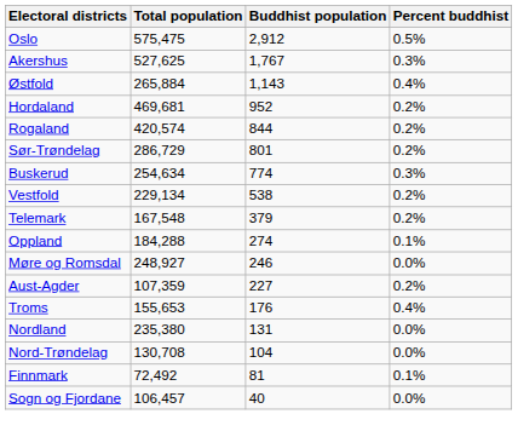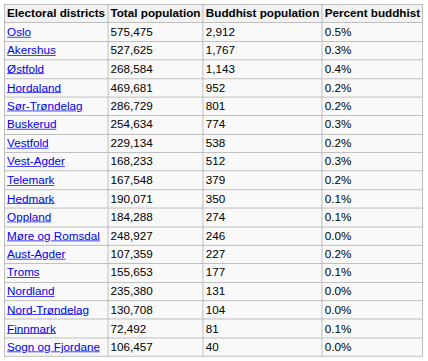Østfold | Total population: 265,884 -> 268,584
- row: Rogaland | 420,574 | 844 | 0.2%
+ row: Vest-Agder | 168,233 | 512 | 0.3%
+ row: Hedmark | 190,071 | 350 | 0.1%
Troms | Buddhist population: 176 -> 177
Troms | Percent buddhist: 0.4% -> 0.1%
